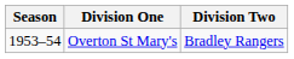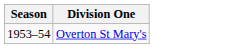- column: Division Two | Bradley Rangers
